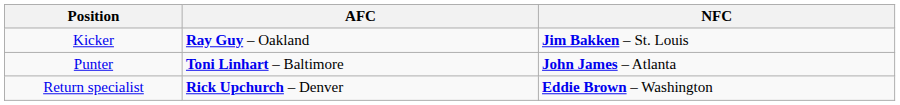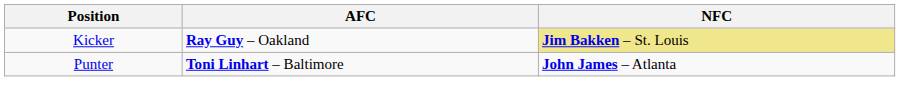Kicker | NFC: no background -> khaki background
- row: Return specialist | Rick Upchurch – Denver | Eddie Brown – Washington
